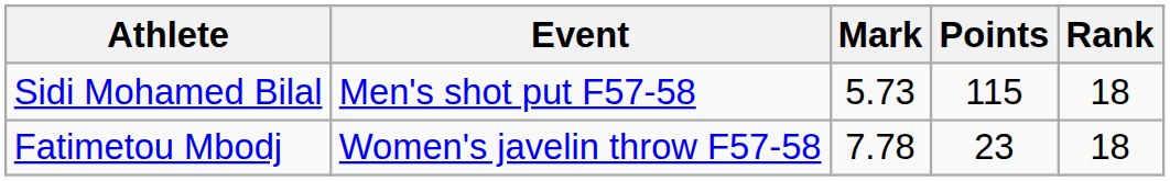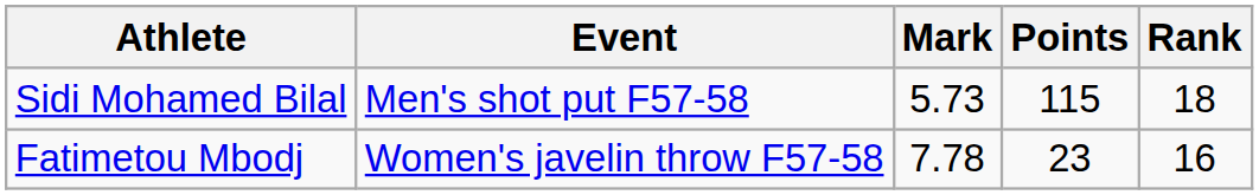Fatimetou Mbodj | Rank: 18 -> 16
